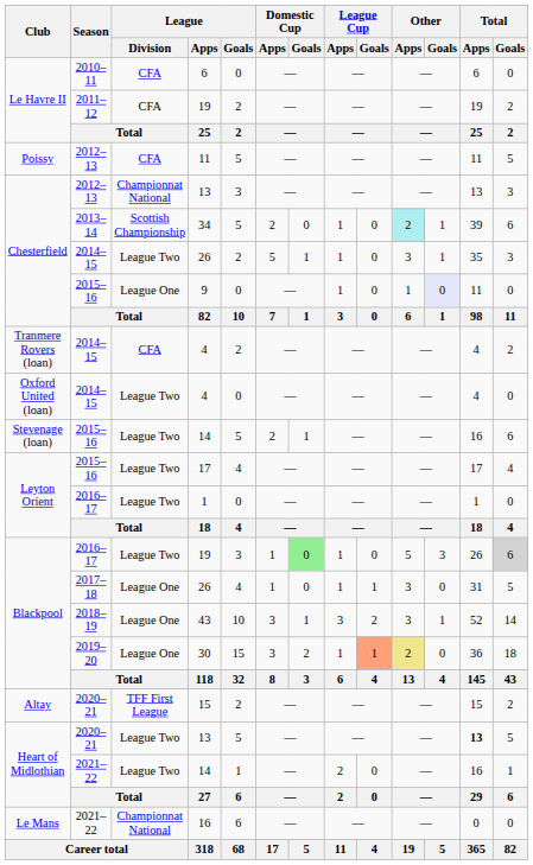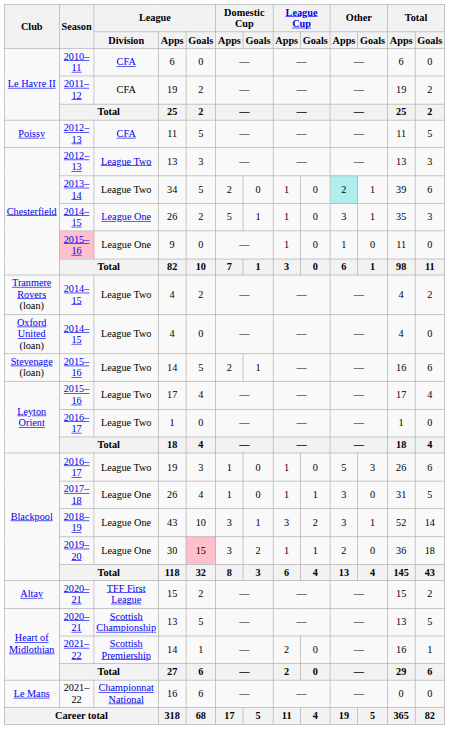Chesterfield / 13 | League / Division: Championnat National -> League Two
34 | League / Division: Scottish Championship -> League Two
Chesterfield / 26 | League / Division: League Two -> League One
9 | Season: no background -> pink background
9 | Other / Goals: lavender background -> no background
Tranmere Rovers (loan) / 4 | League / Division: CFA -> League Two
Blackpool / 19 | Domestic Cup / Goals: lightgreen background -> no background
Blackpool / 19 | Total / Goals: lightgrey background -> no background
30 | League / Goals: no background -> pink background
30 | League Cup / Goals: lightsalmon background -> no background
30 | Other / Apps: khaki background -> no background
Heart of Midlothian / 13 | League / Division: League Two -> Scottish Championship
Heart of Midlothian / 13 | Total / Apps: bold -> normal
Heart of Midlothian / 14 | League / Division: League Two -> Scottish Premiership
